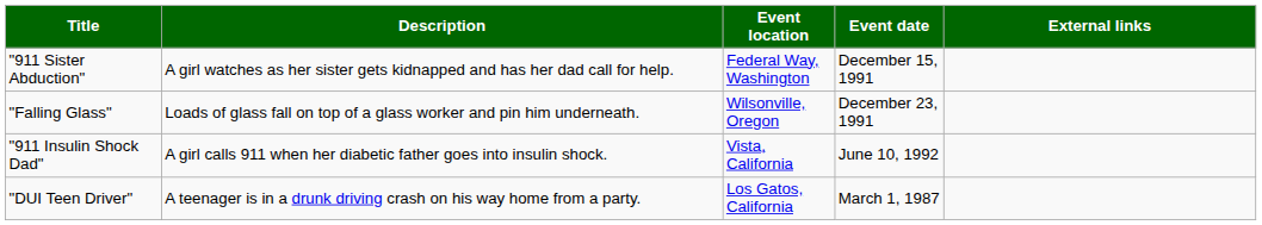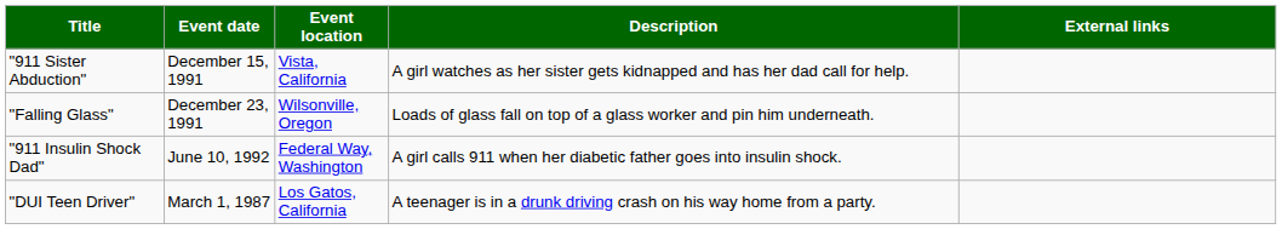columns swapped: Event date <-> Description
"911 Sister Abduction" | Event location: Federal Way, Washington -> Vista, California
"911 Insulin Shock Dad" | Event location: Vista, California -> Federal Way, Washington
